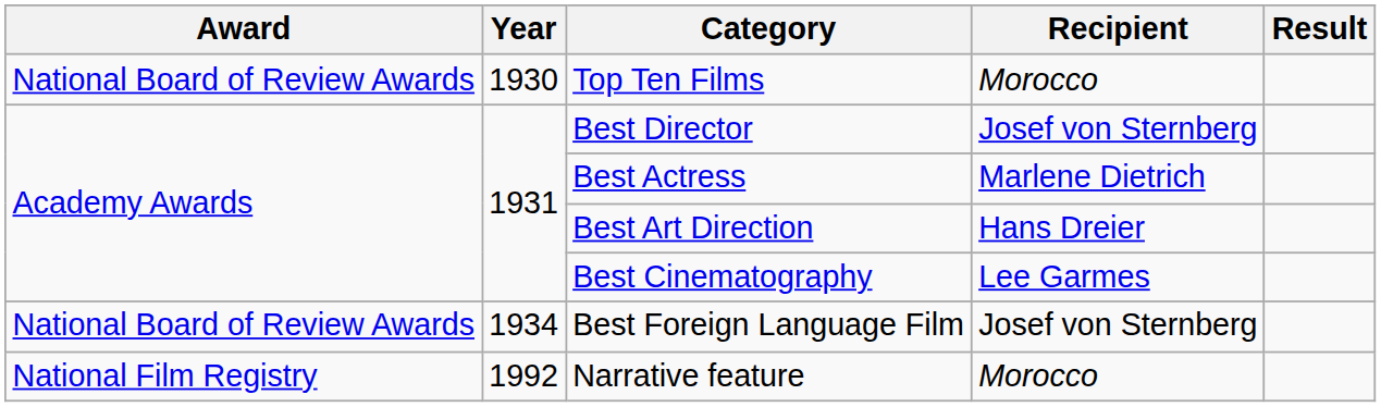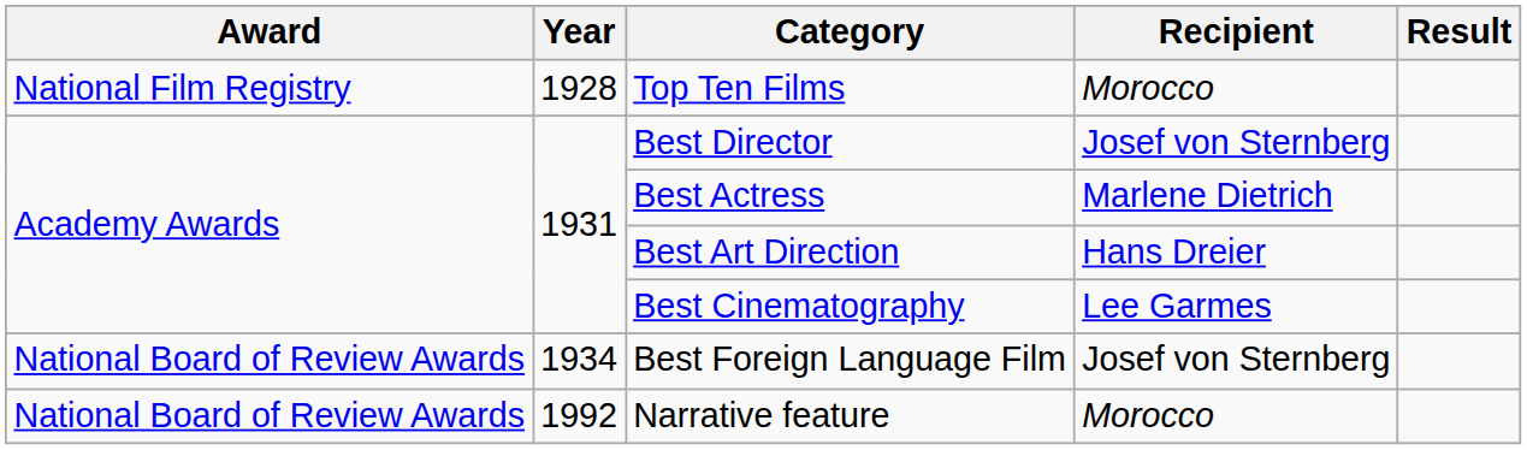Top Ten Films | Award: National Board of Review Awards -> National Film Registry
Top Ten Films | Year: 1930 -> 1928
Narrative feature | Award: National Film Registry -> National Board of Review Awards
